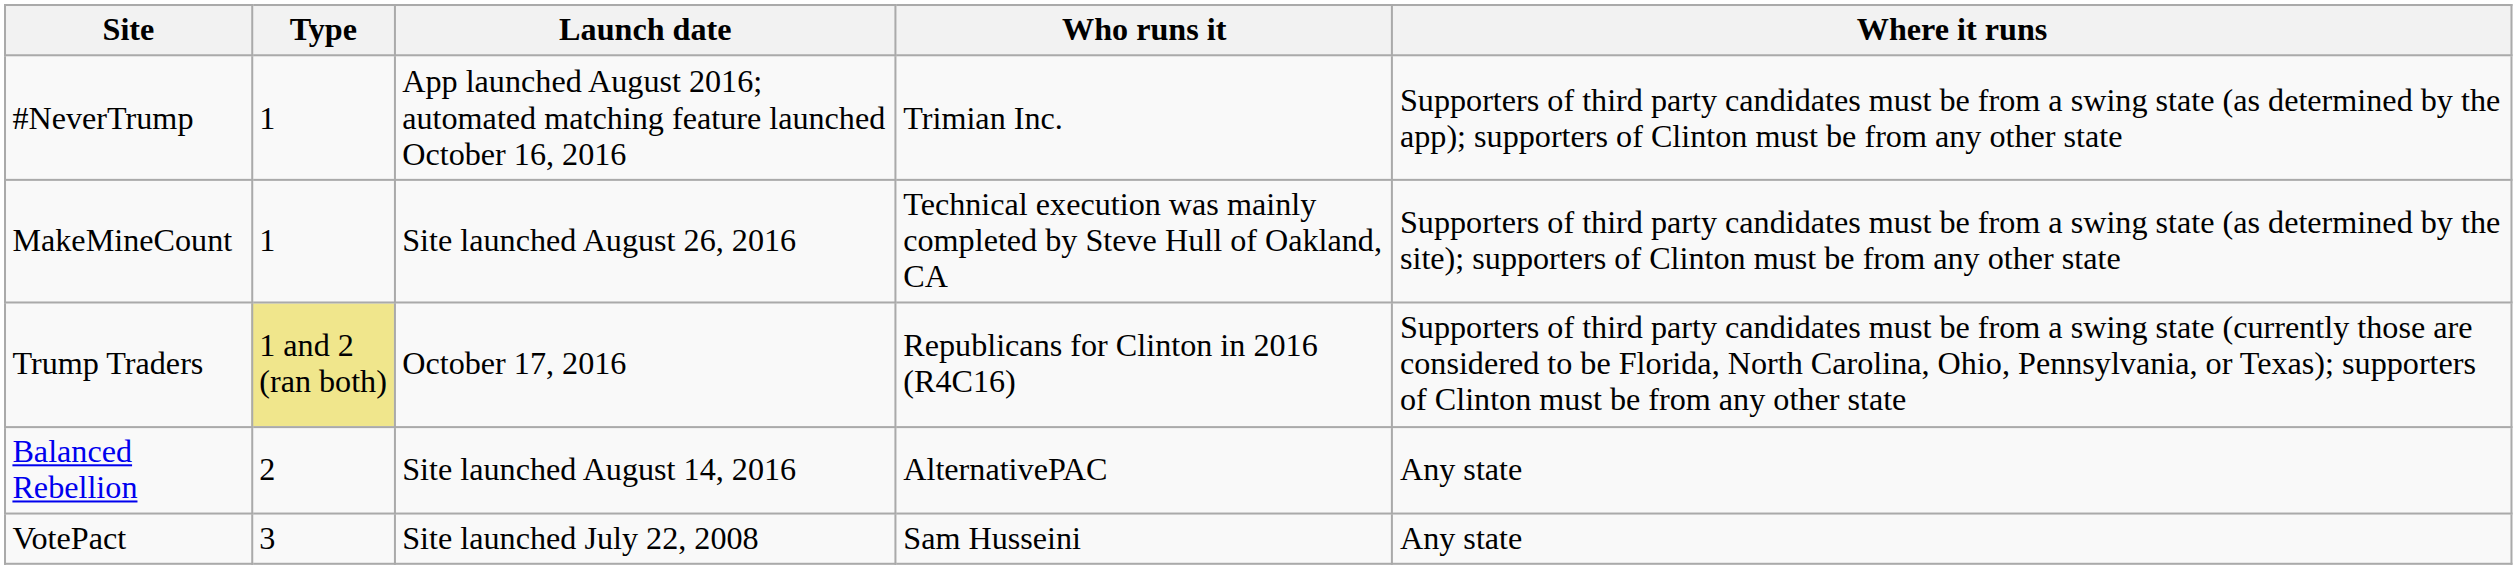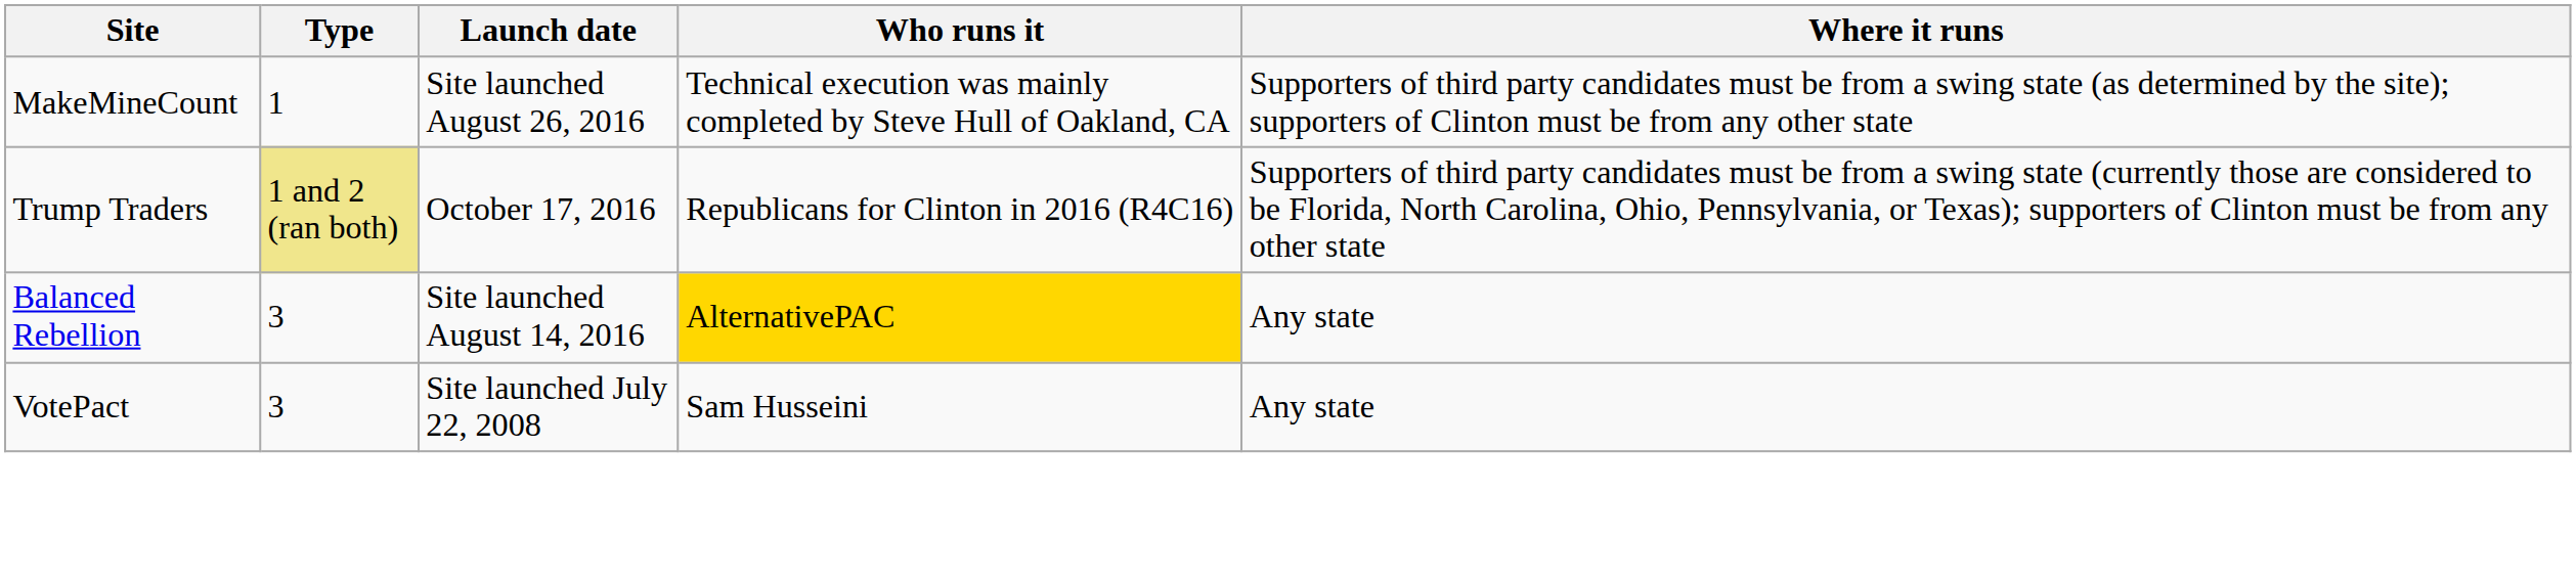- row: #NeverTrump | 1 | App launched August 2016; automated matching feature launched October 16, 2016 | Trimian Inc. | Supporters of third party candidates must be from a swing state (as determined by the app); supporters of Clinton must be from any other state
Balanced Rebellion | Type: 2 -> 3
Balanced Rebellion | Who runs it: no background -> gold background
